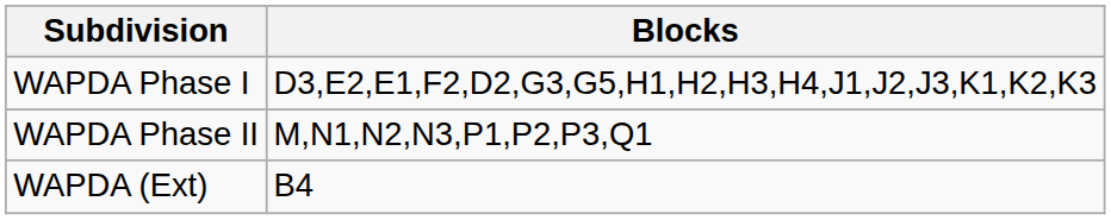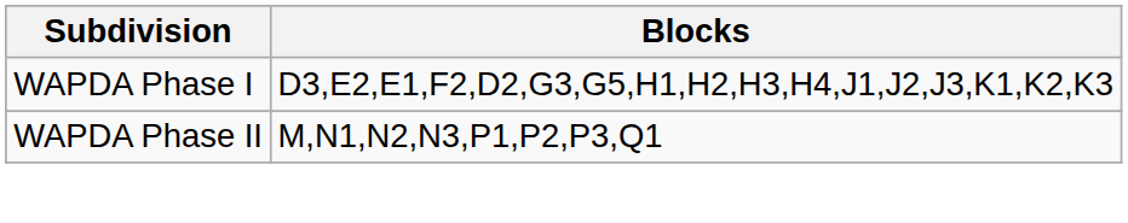- row: WAPDA (Ext) | B4
